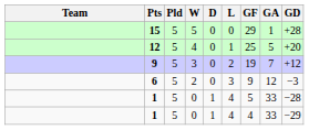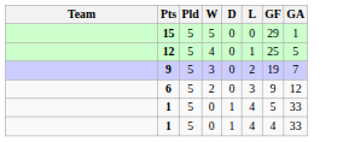- column: GD | +28 | +20 | +12 | −3 | −28 | −29
